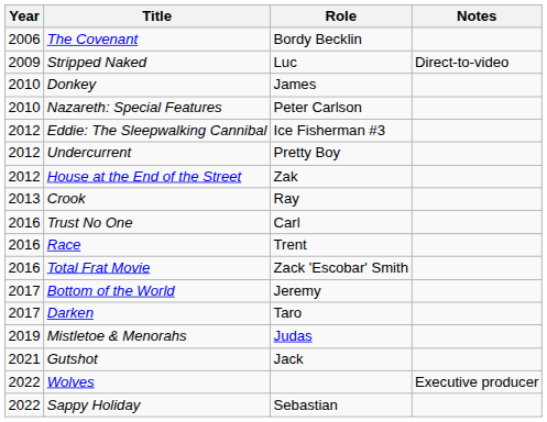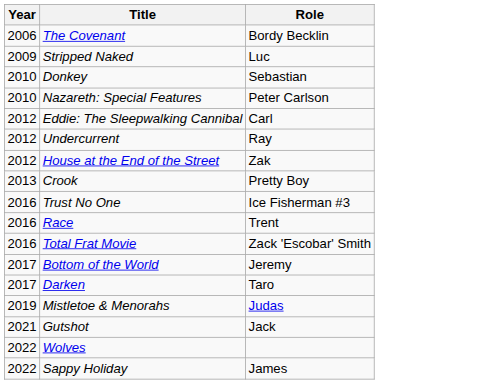- column: Notes | Direct-to-video | Executive producer
Donkey | Role: James -> Sebastian
Eddie: The Sleepwalking Cannibal | Role: Ice Fisherman #3 -> Carl
Undercurrent | Role: Pretty Boy -> Ray
Crook | Role: Ray -> Pretty Boy
Trust No One | Role: Carl -> Ice Fisherman #3
Sappy Holiday | Role: Sebastian -> James
